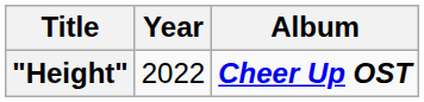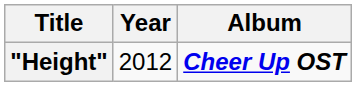"Height" | Year: 2022 -> 2012
